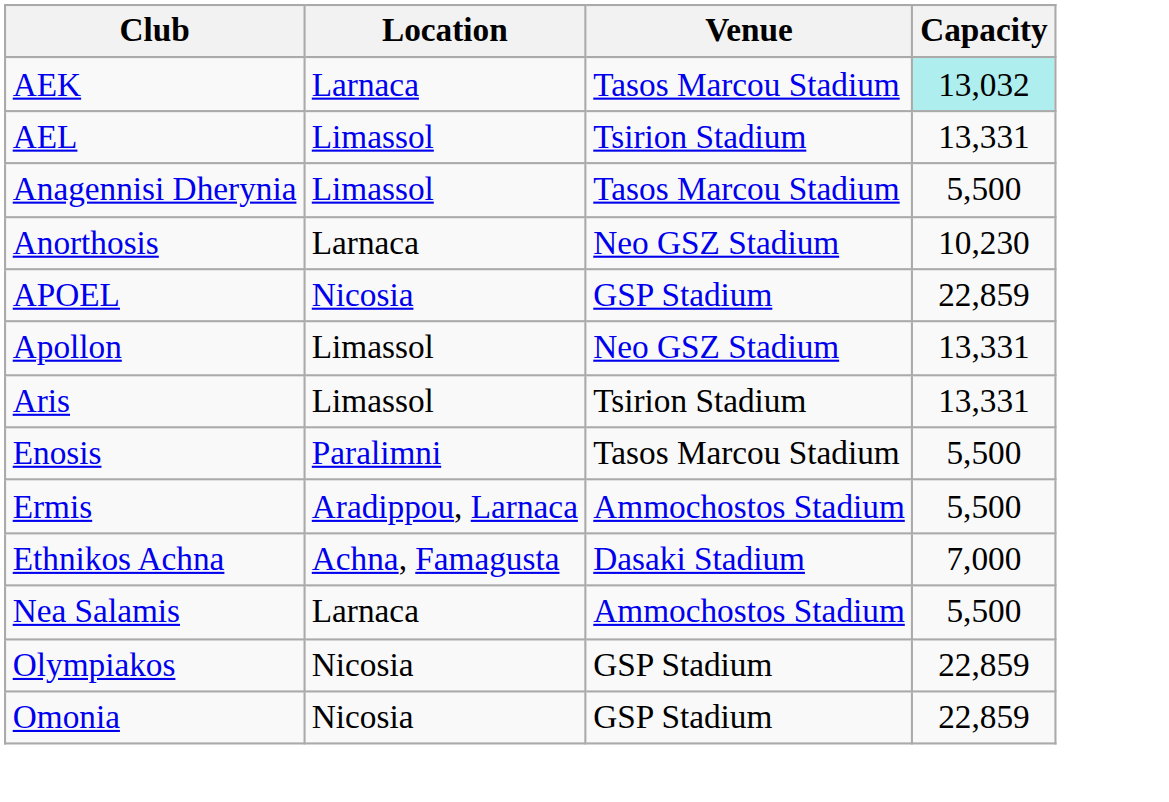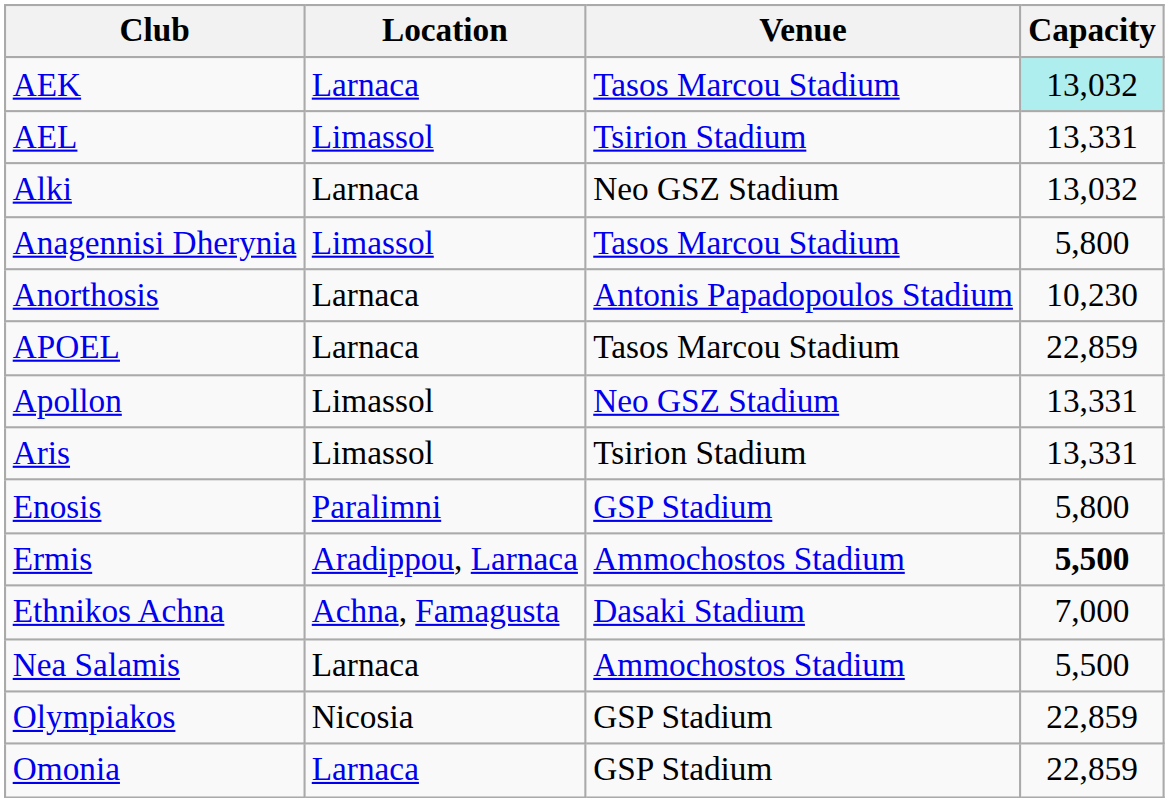+ row: Alki | Larnaca | Neo GSZ Stadium | 13,032
Anagennisi Dherynia | Capacity: 5,500 -> 5,800
Anorthosis | Venue: Neo GSZ Stadium -> Antonis Papadopoulos Stadium
APOEL | Location: Nicosia -> Larnaca
APOEL | Venue: GSP Stadium -> Tasos Marcou Stadium
Enosis | Venue: Tasos Marcou Stadium -> GSP Stadium
Enosis | Capacity: 5,500 -> 5,800
Ermis | Capacity: normal -> bold
Omonia | Location: Nicosia -> Larnaca
